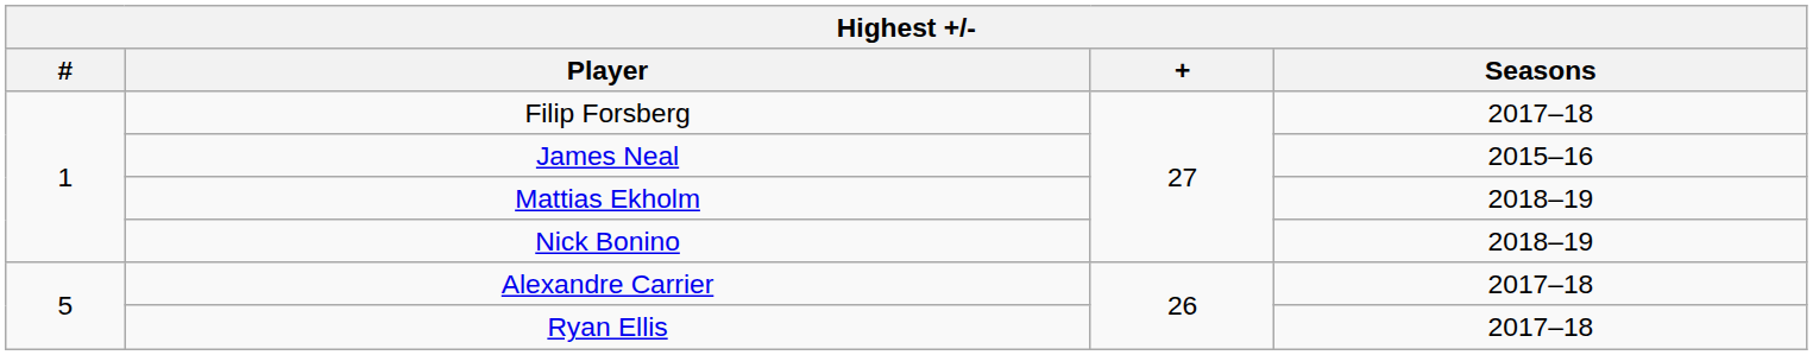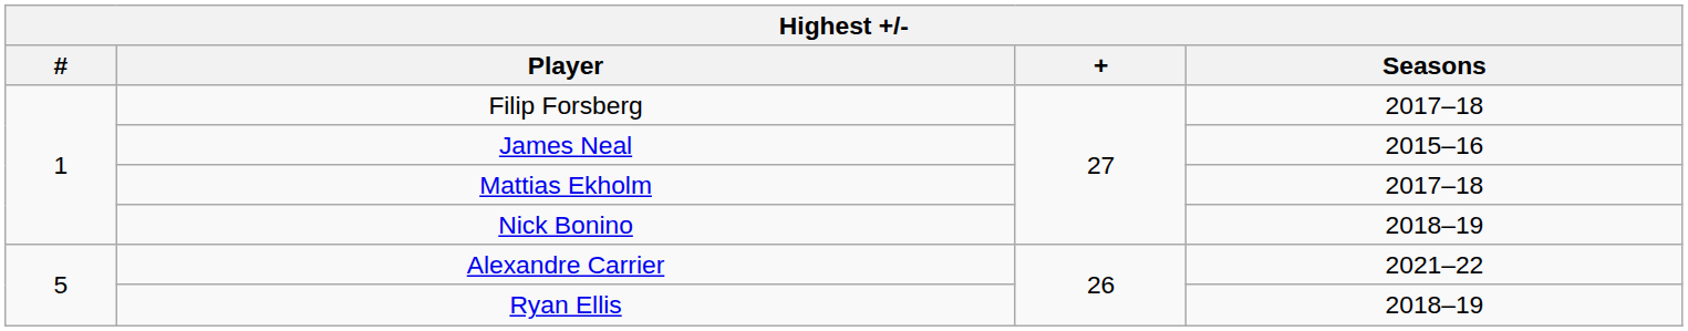Mattias Ekholm | Seasons: 2018–19 -> 2017–18
Alexandre Carrier | Seasons: 2017–18 -> 2021–22
Ryan Ellis | Seasons: 2017–18 -> 2018–19
